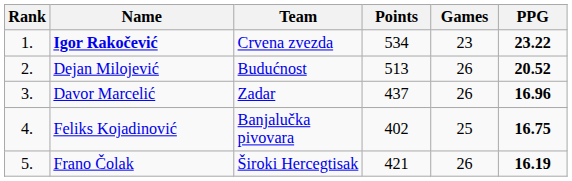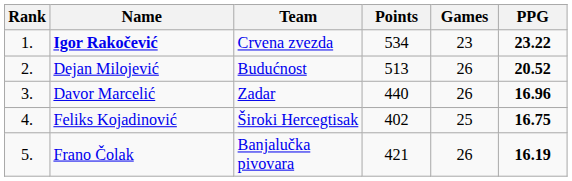Davor Marcelić | Points: 437 -> 440
Feliks Kojadinović | Team: Banjalučka pivovara -> Široki Hercegtisak
Frano Čolak | Team: Široki Hercegtisak -> Banjalučka pivovara
